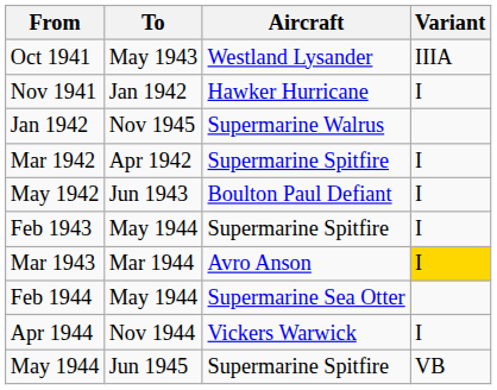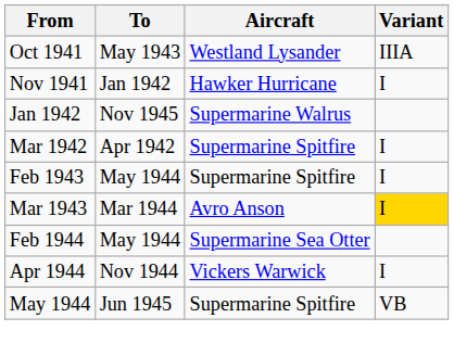- row: May 1942 | Jun 1943 | Boulton Paul Defiant | I
